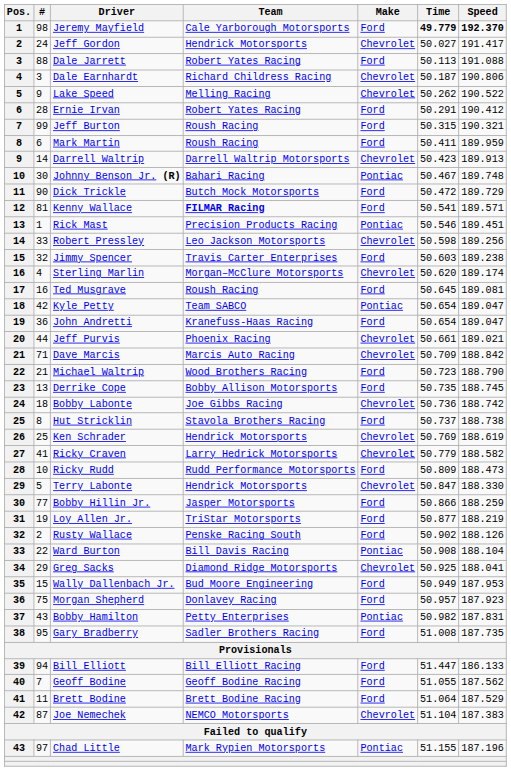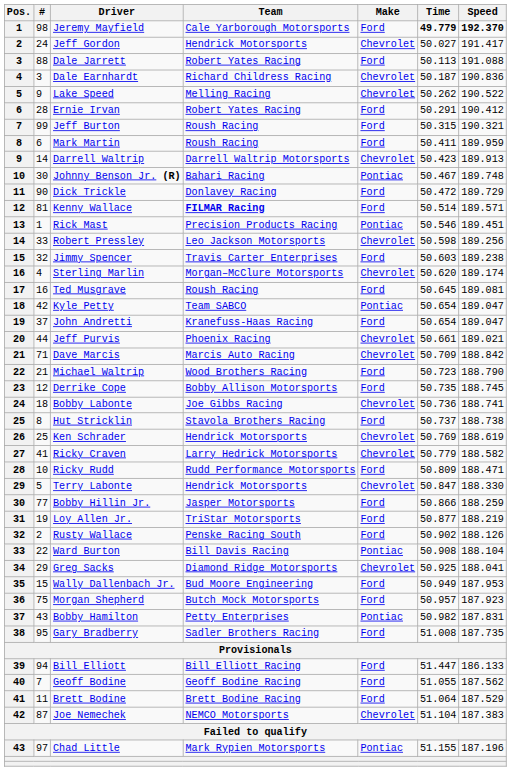Dale Earnhardt | Speed: 190.806 -> 190.836
Dick Trickle | Team: Butch Mock Motorsports -> Donlavey Racing
Kenny Wallace | Time: 50.541 -> 50.514
John Andretti | #: 36 -> 37
Derrike Cope | #: 13 -> 12
Bobby Labonte | Speed: 188.742 -> 188.741
Ricky Rudd | Speed: 188.473 -> 188.471
Morgan Shepherd | Team: Donlavey Racing -> Butch Mock Motorsports
